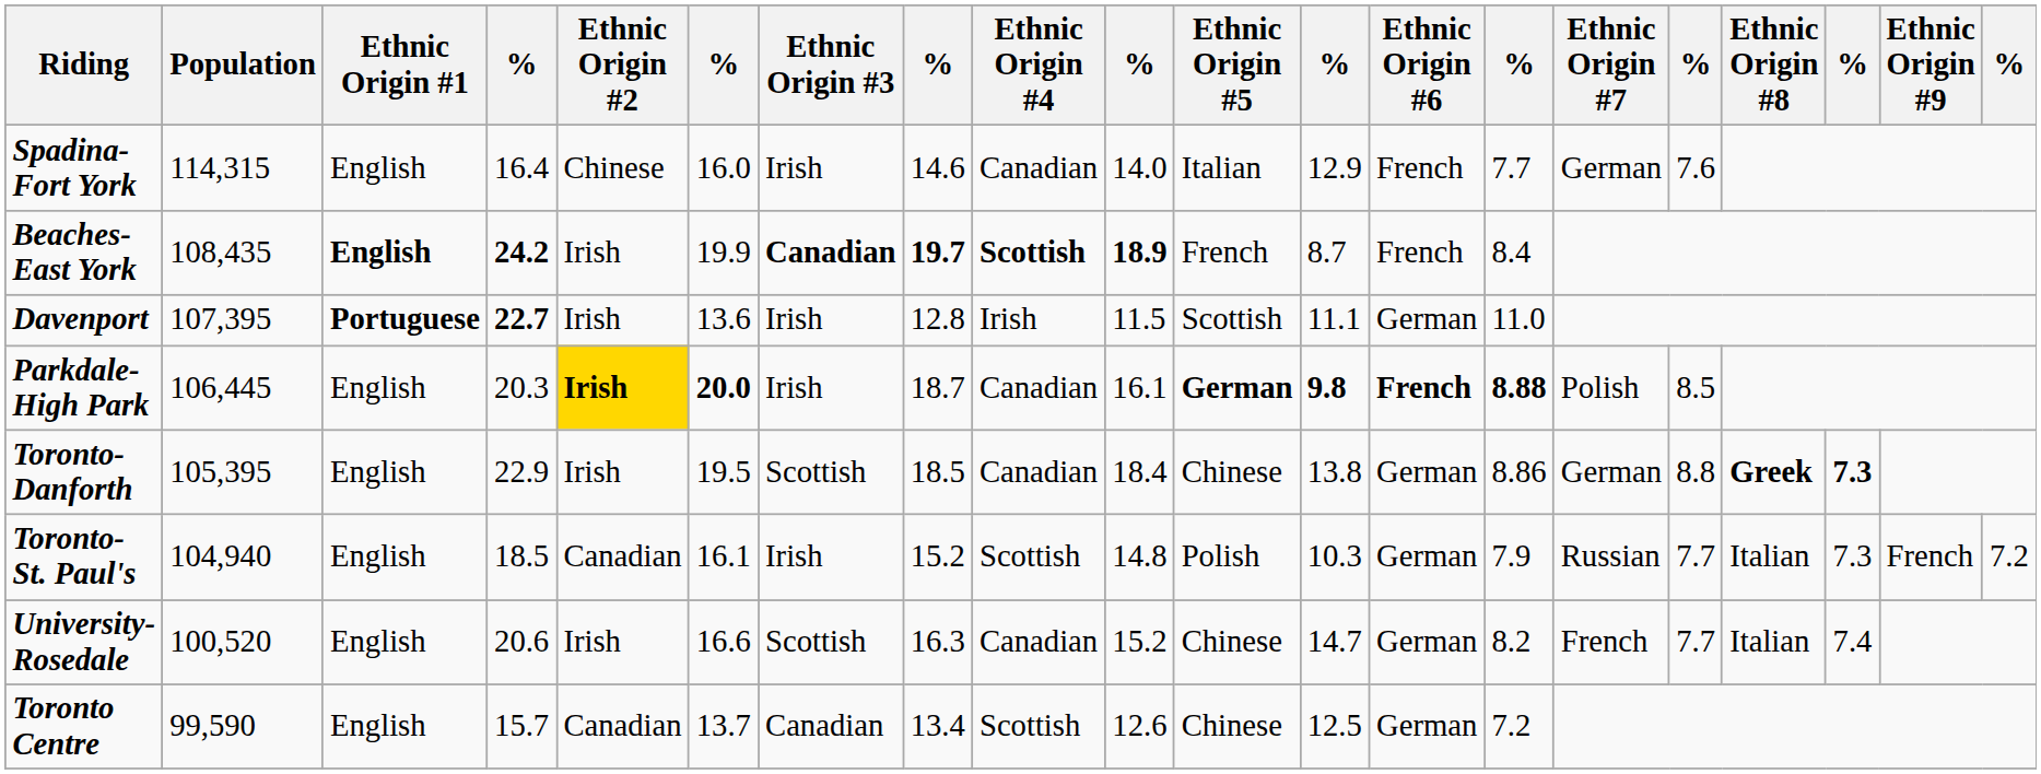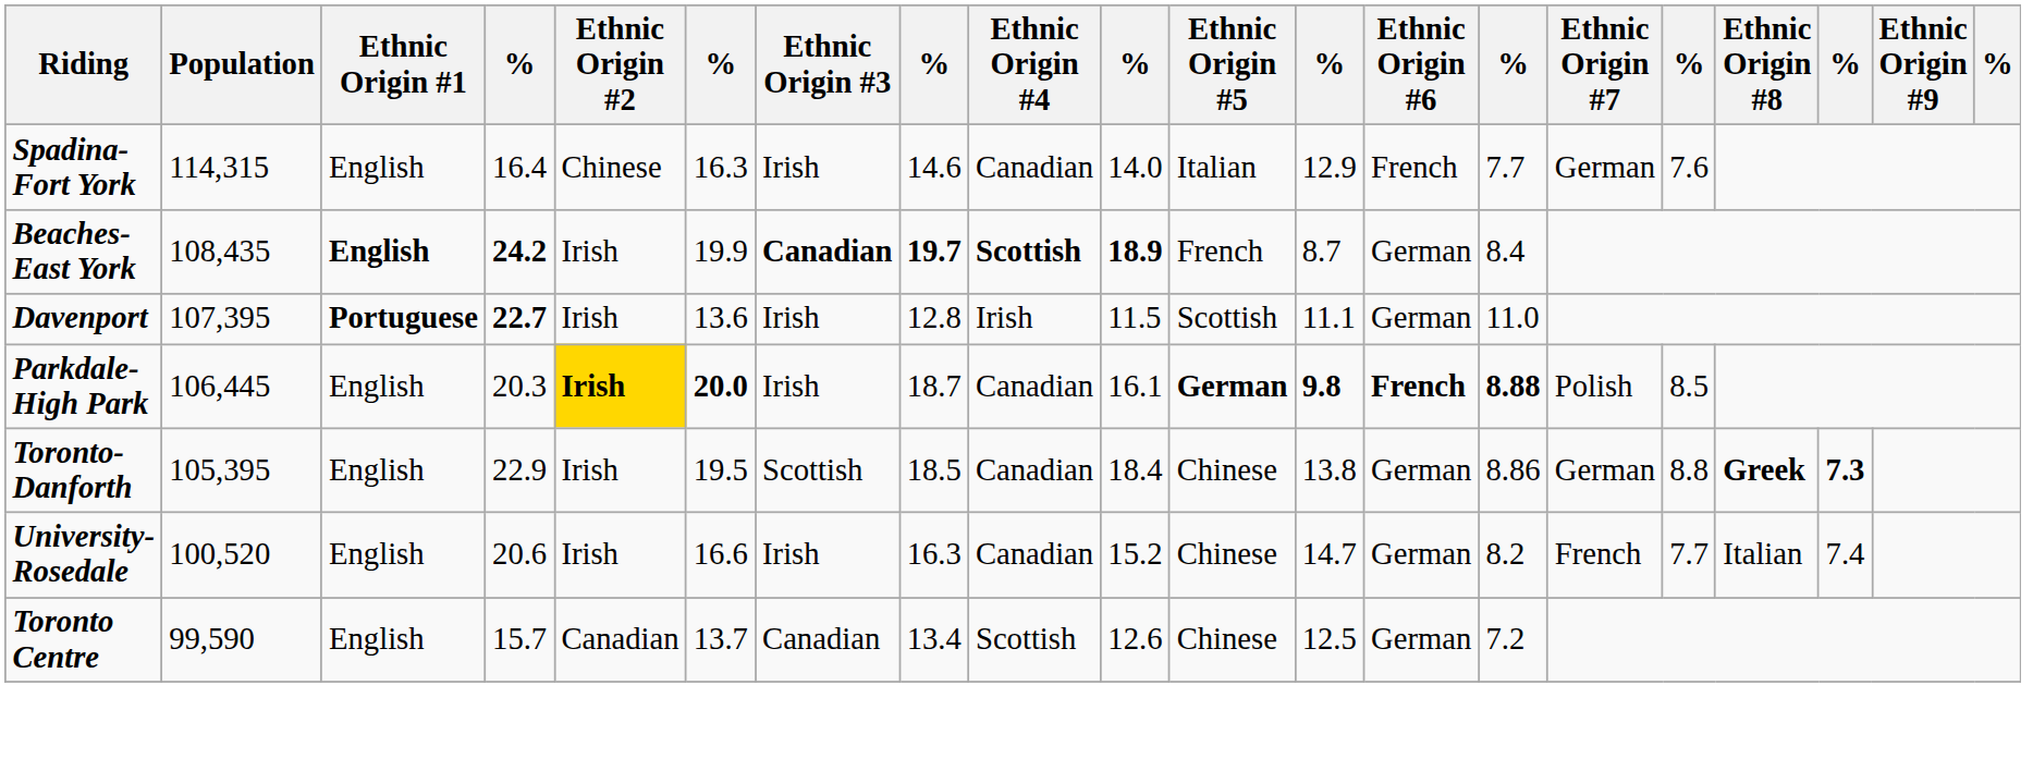Spadina-Fort York | column 6: 16.0 -> 16.3
Beaches-East York | Ethnic Origin #6: French -> German
- row: Toronto-St. Paul's | 104,940 | English | 18.5 | Canadian | 16.1 | Irish | 15.2 | Scottish | 14.8 | Polish | 10.3 | German | 7.9 | Russian | 7.7 | Italian | 7.3 | French | 7.2
University-Rosedale | Ethnic Origin #3: Scottish -> Irish
